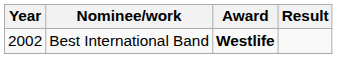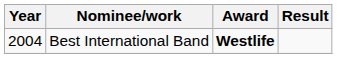Best International Band | Year: 2002 -> 2004
